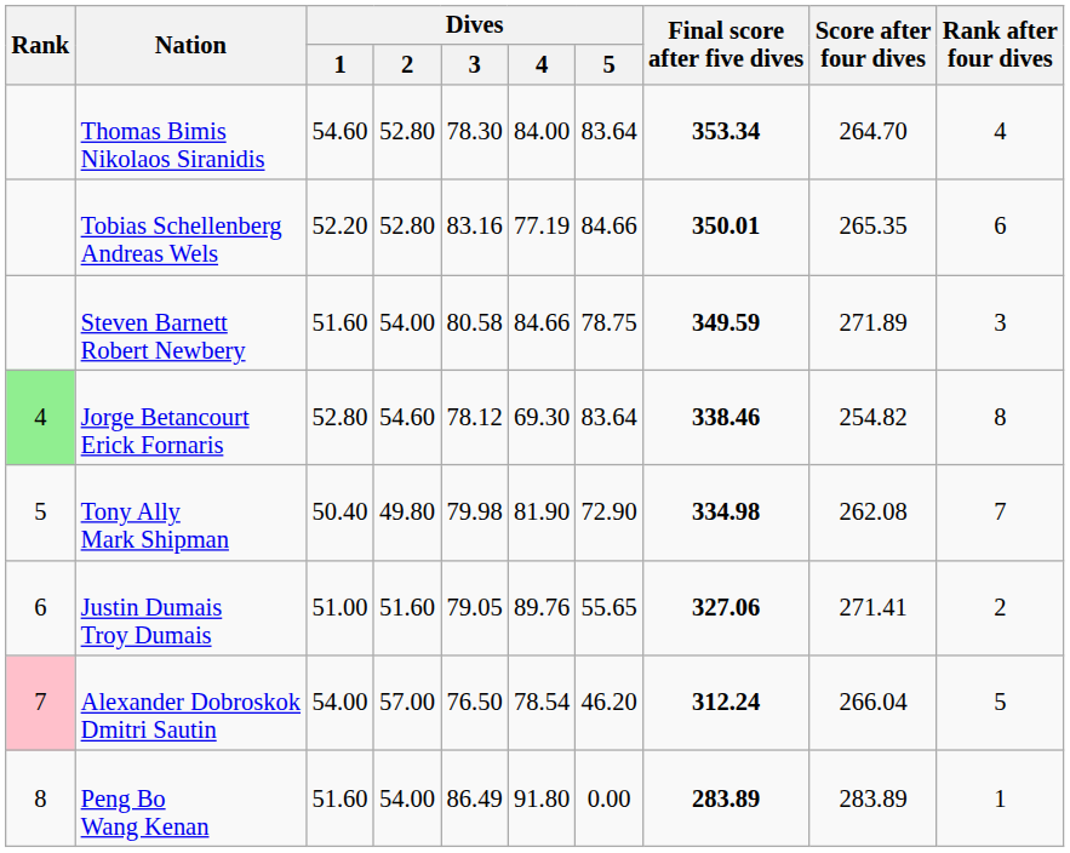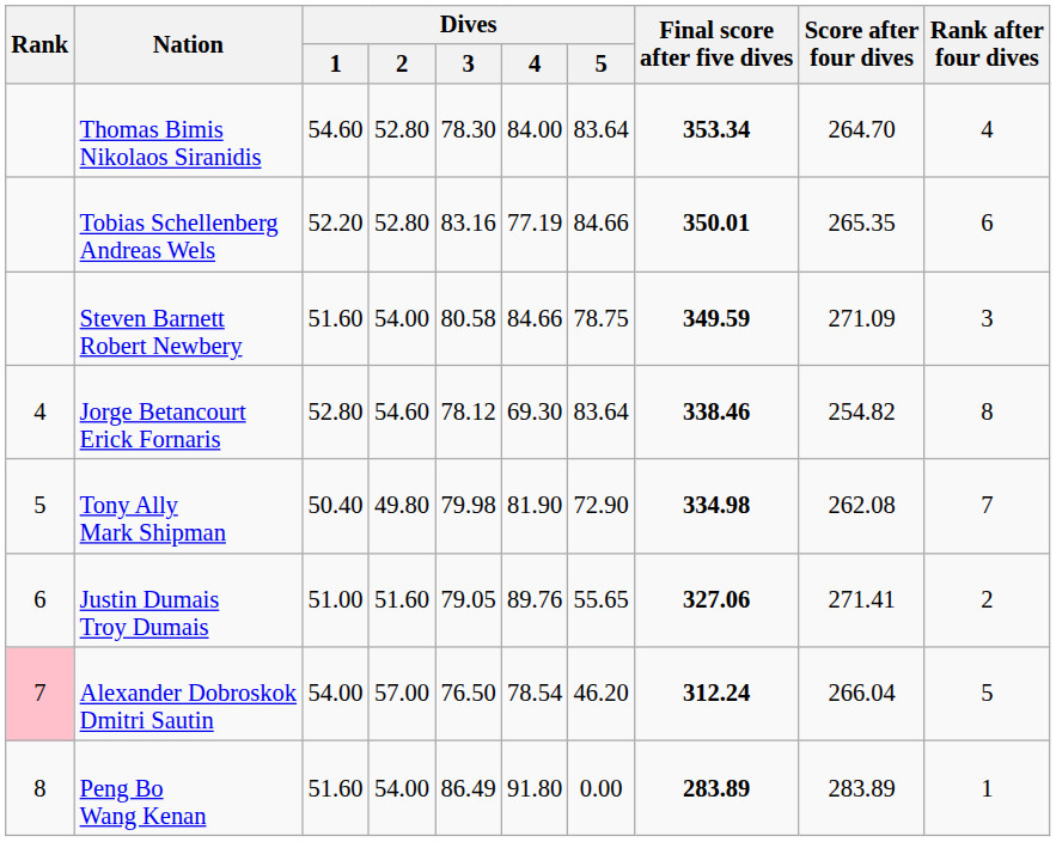Steven Barnett Robert Newbery | Score after four dives: 271.89 -> 271.09
Jorge Betancourt Erick Fornaris | Rank: lightgreen background -> no background
